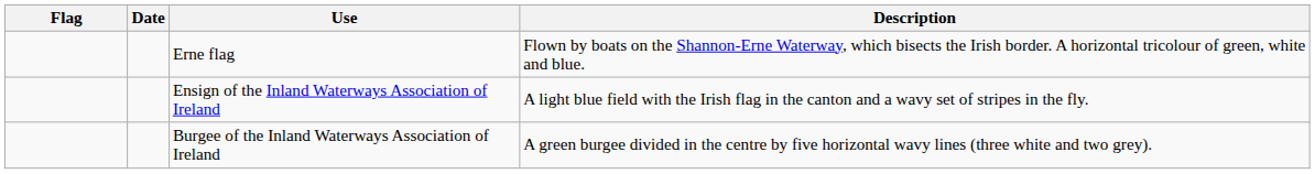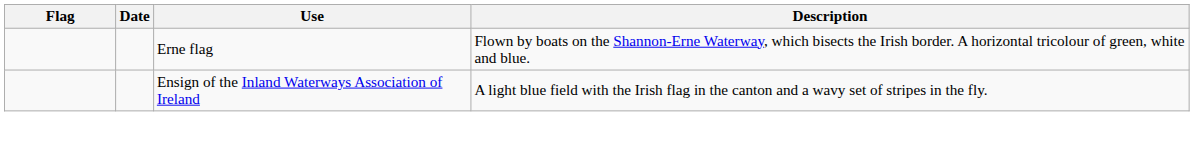- row: Burgee of the Inland Waterways Association of Ireland | A green burgee divided in the centre by five horizontal wavy lines (three white and two grey).
